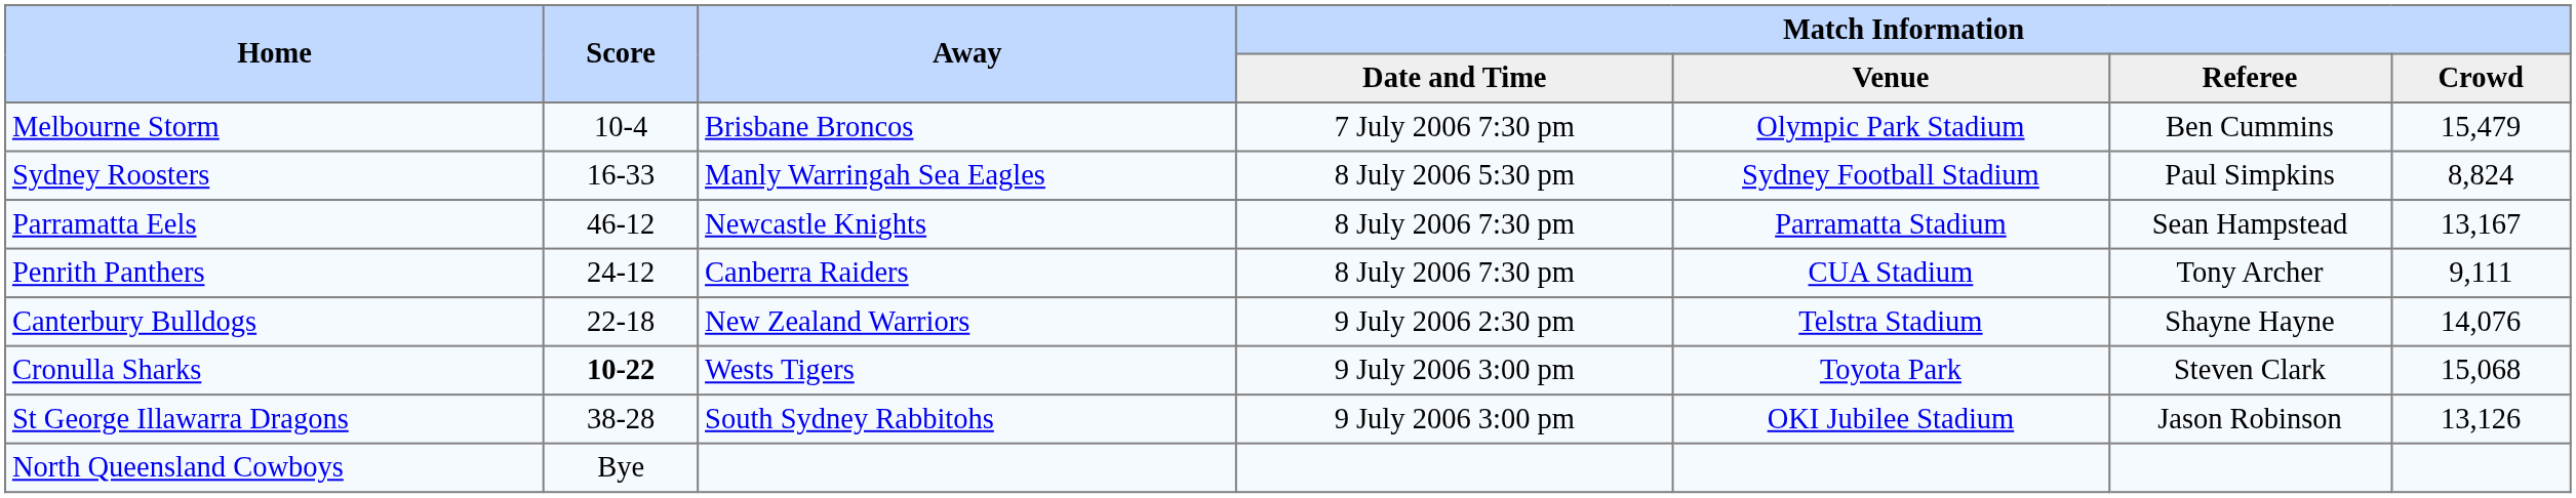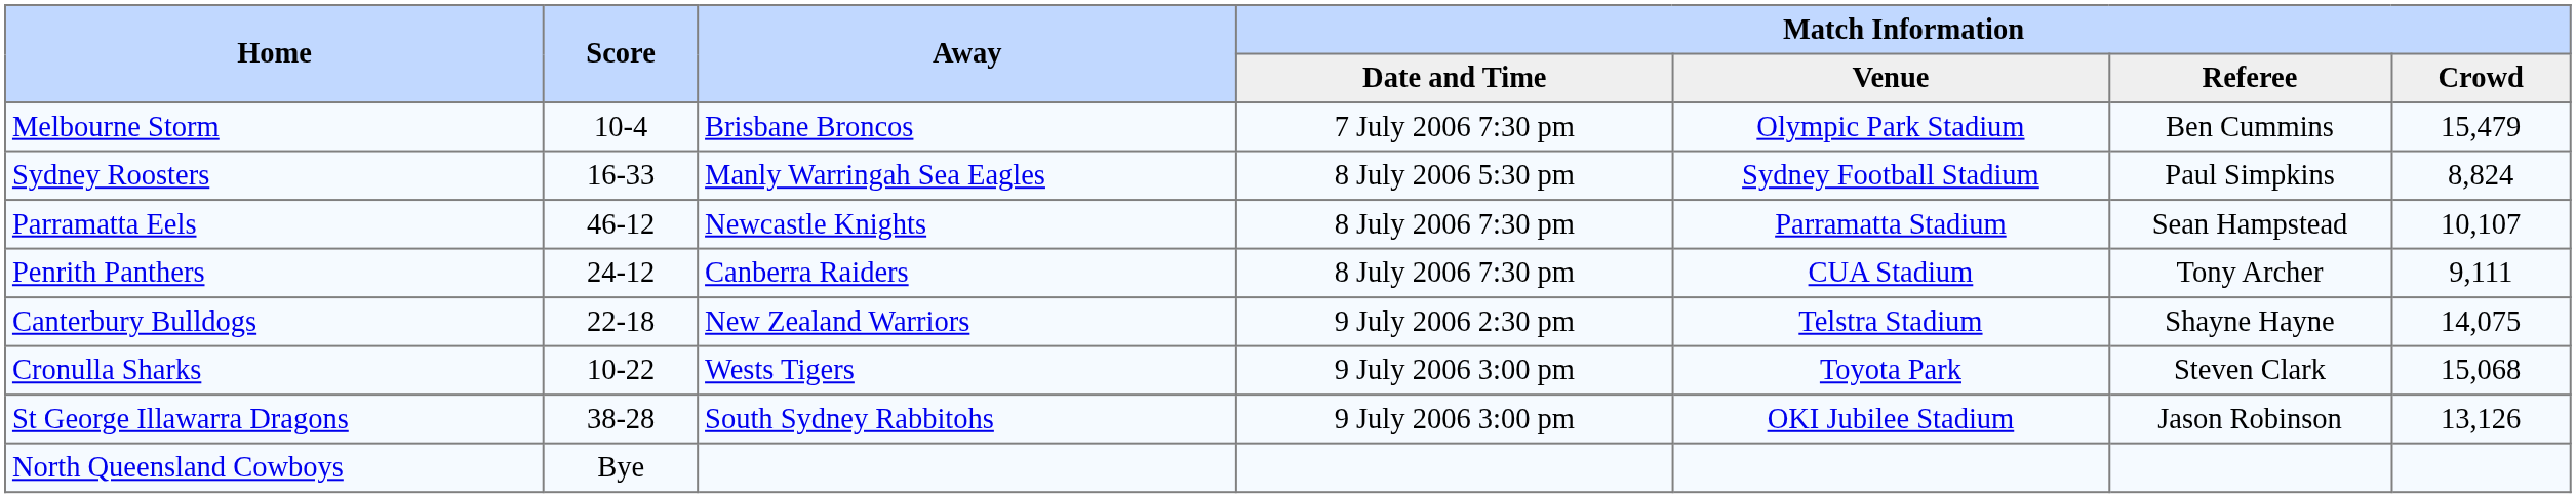Parramatta Eels | Match Information / Crowd: 13,167 -> 10,107
Canterbury Bulldogs | Match Information / Crowd: 14,076 -> 14,075
Cronulla Sharks | Score: bold -> normal
